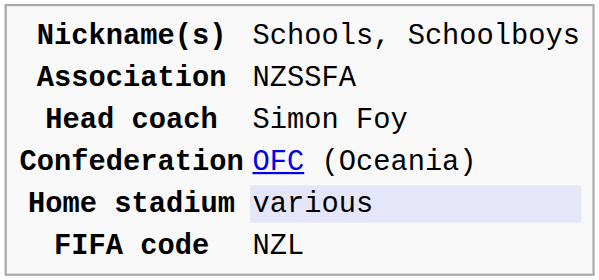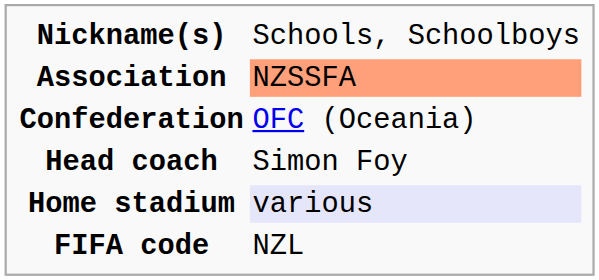Association | column 2: no background -> lightsalmon background
rows swapped: Confederation <-> Head coach
